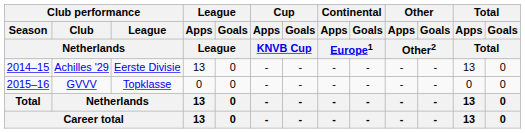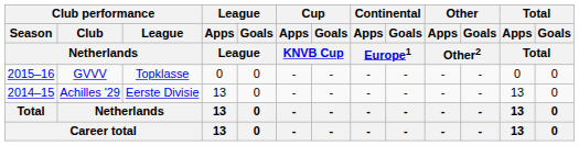rows swapped: Achilles '29 <-> GVVV
